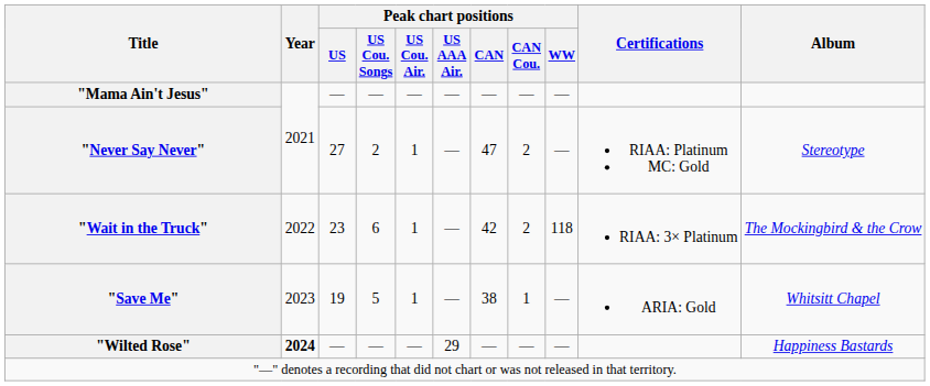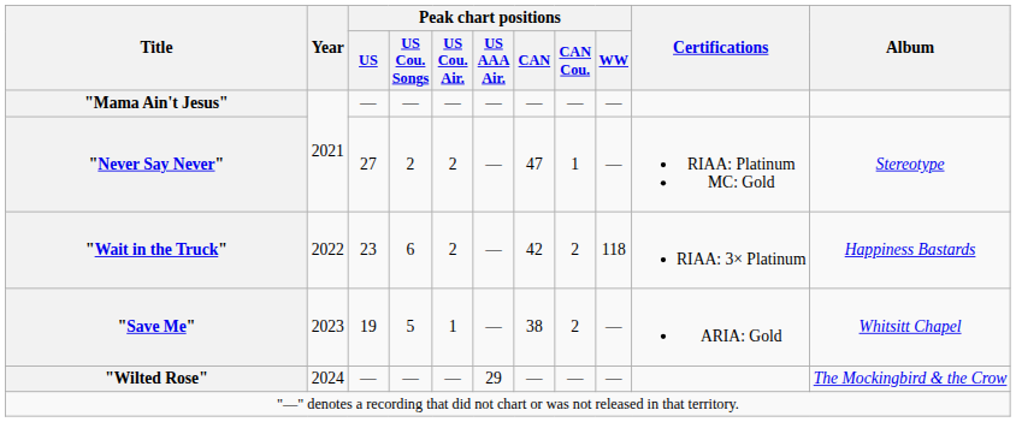"Never Say Never" | Peak chart positions / US Cou. Air.: 1 -> 2
"Never Say Never" | Peak chart positions / CAN Cou.: 2 -> 1
"Wait in the Truck" | Peak chart positions / US Cou. Air.: 1 -> 2
"Wait in the Truck" | Album: The Mockingbird & the Crow -> Happiness Bastards
"Save Me" | Peak chart positions / CAN Cou.: 1 -> 2
"Wilted Rose" | Year: bold -> normal
"Wilted Rose" | Album: Happiness Bastards -> The Mockingbird & the Crow
